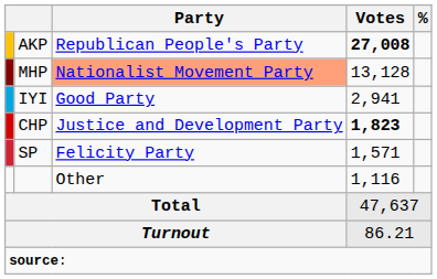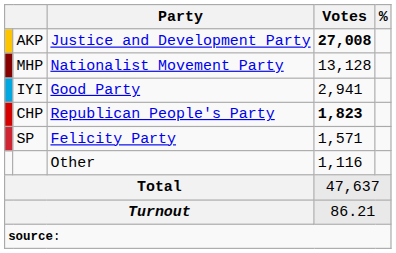AKP | Party: Republican People's Party -> Justice and Development Party
MHP | Party: lightsalmon background -> no background
CHP | Party: Justice and Development Party -> Republican People's Party
